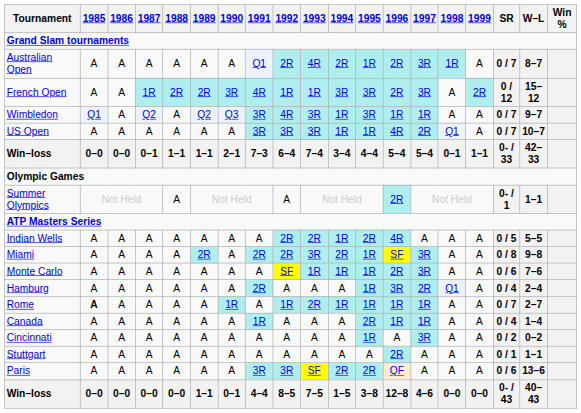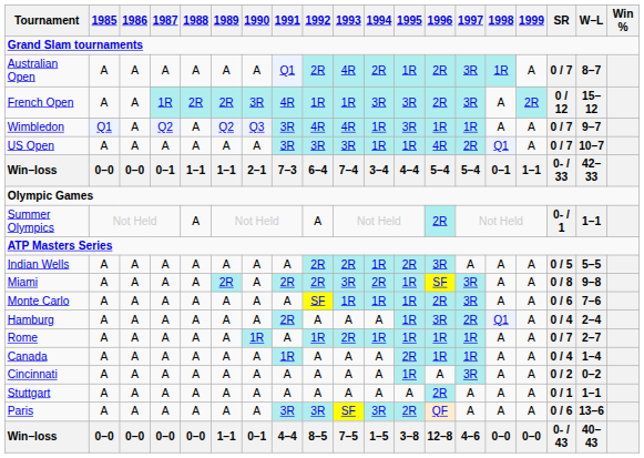Wimbledon | 1993: 3R -> 4R
Indian Wells | 1996: 4R -> 3R
Rome | 1985: bold -> normal
Paris | 1994: 2R -> 3R
